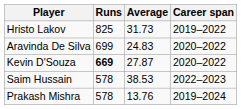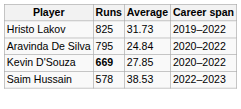Aravinda De Silva | Runs: 699 -> 795
Aravinda De Silva | Average: 24.83 -> 24.84
Kevin D'Souza | Average: 27.87 -> 27.85
- row: Prakash Mishra | 578 | 13.76 | 2019–2024
